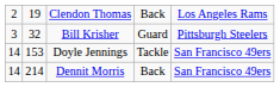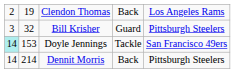Doyle Jennings | column 1: no background -> paleturquoise background
Dennit Morris | column 5: San Francisco 49ers -> Pittsburgh Steelers
